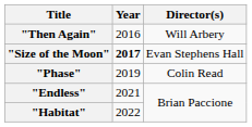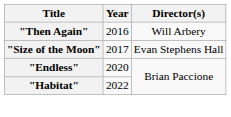"Size of the Moon" | Year: bold -> normal
- row: "Phase" | 2019 | Colin Read
"Endless" | Year: 2021 -> 2020
